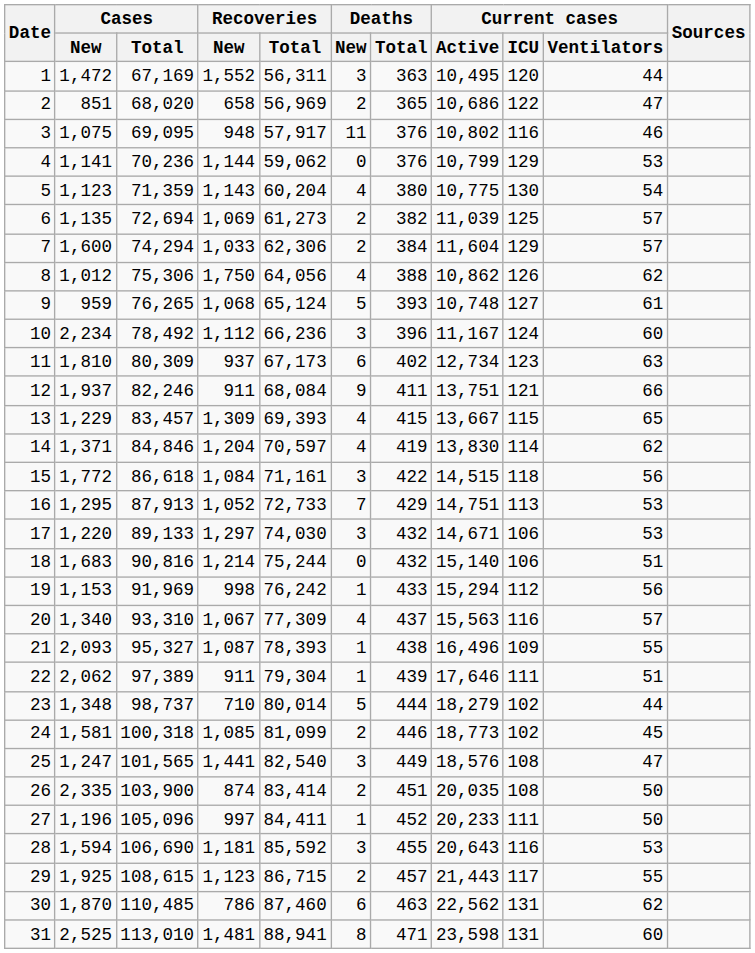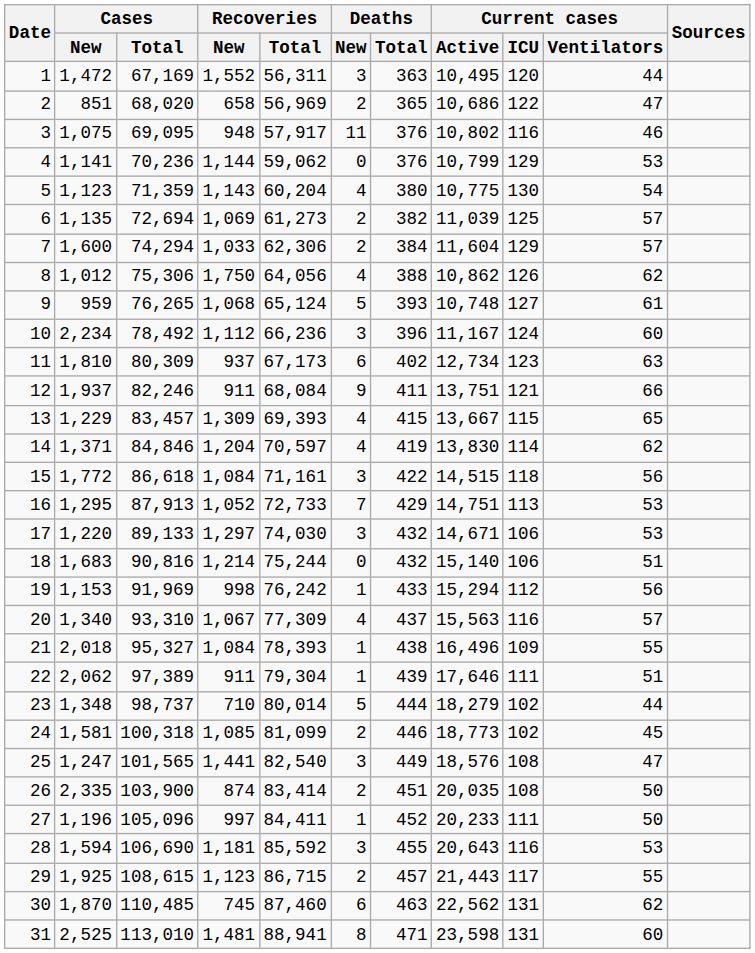21 | Cases / New: 2,093 -> 2,018
21 | Recoveries / New: 1,087 -> 1,084
30 | Recoveries / New: 786 -> 745
